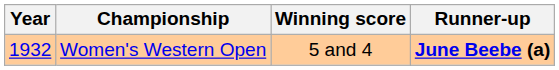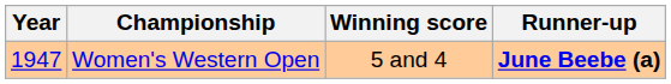Women's Western Open | Year: 1932 -> 1947
